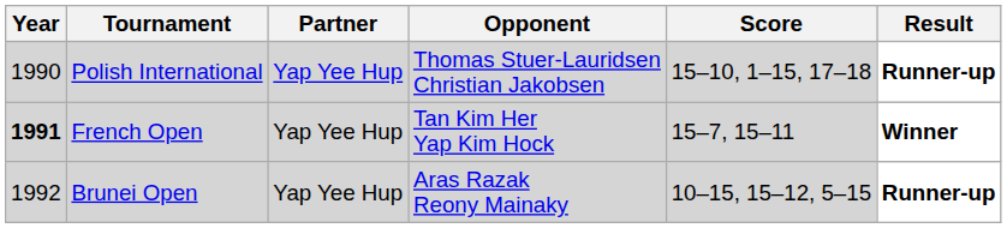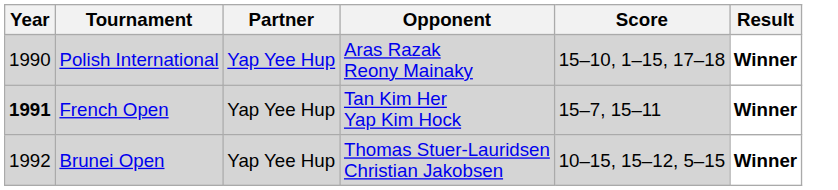Polish International | Opponent: Thomas Stuer-Lauridsen Christian Jakobsen -> Aras Razak Reony Mainaky
Polish International | Result: Runner-up -> Winner
Brunei Open | Opponent: Aras Razak Reony Mainaky -> Thomas Stuer-Lauridsen Christian Jakobsen
Brunei Open | Result: Runner-up -> Winner
